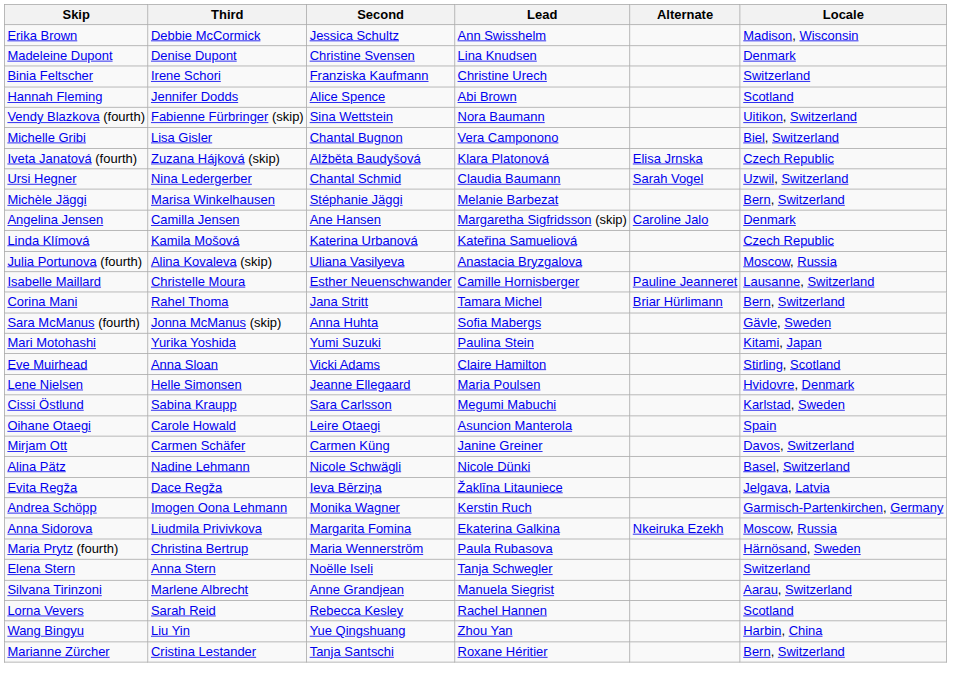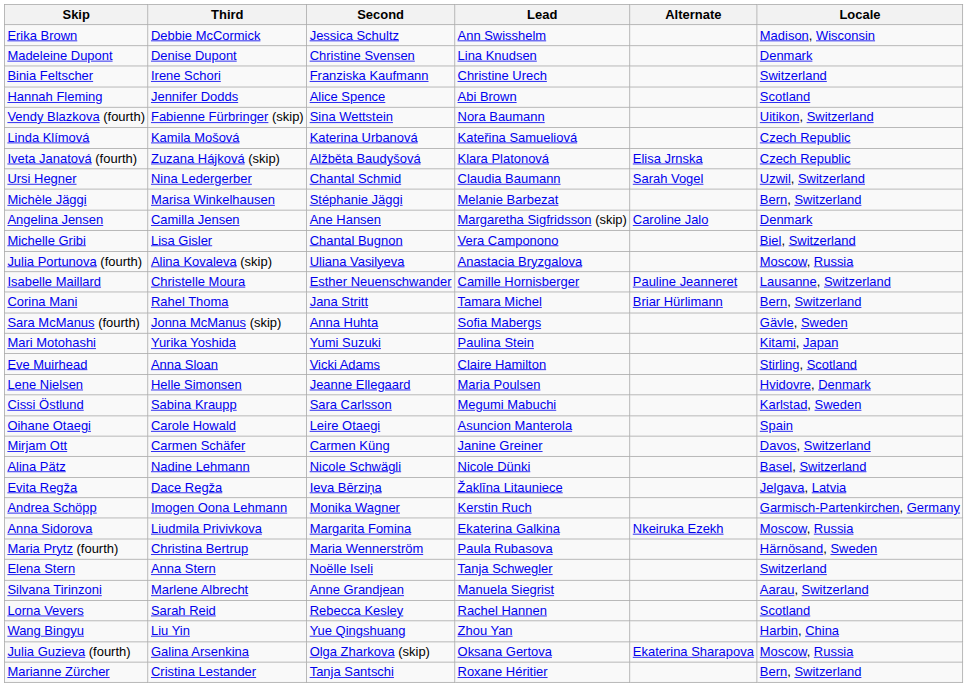rows swapped: Michelle Gribi <-> Linda Klímová
+ row: Julia Guzieva (fourth) | Galina Arsenkina | Olga Zharkova (skip) | Oksana Gertova | Ekaterina Sharapova | Moscow, Russia
